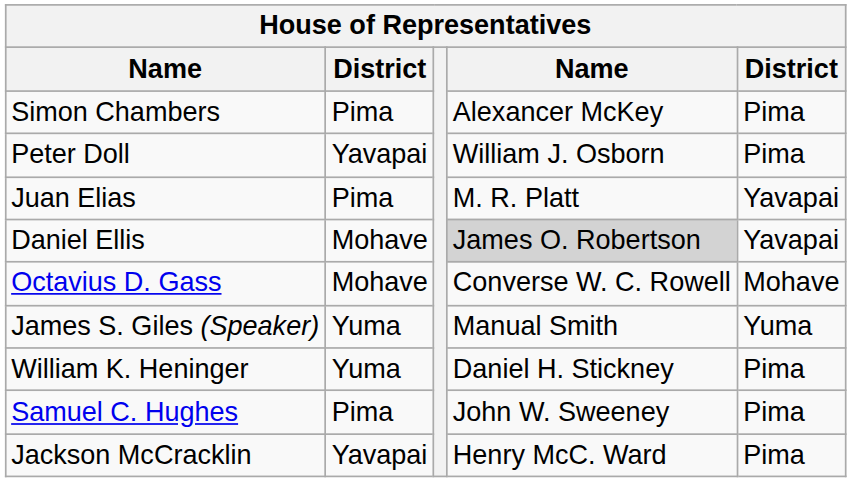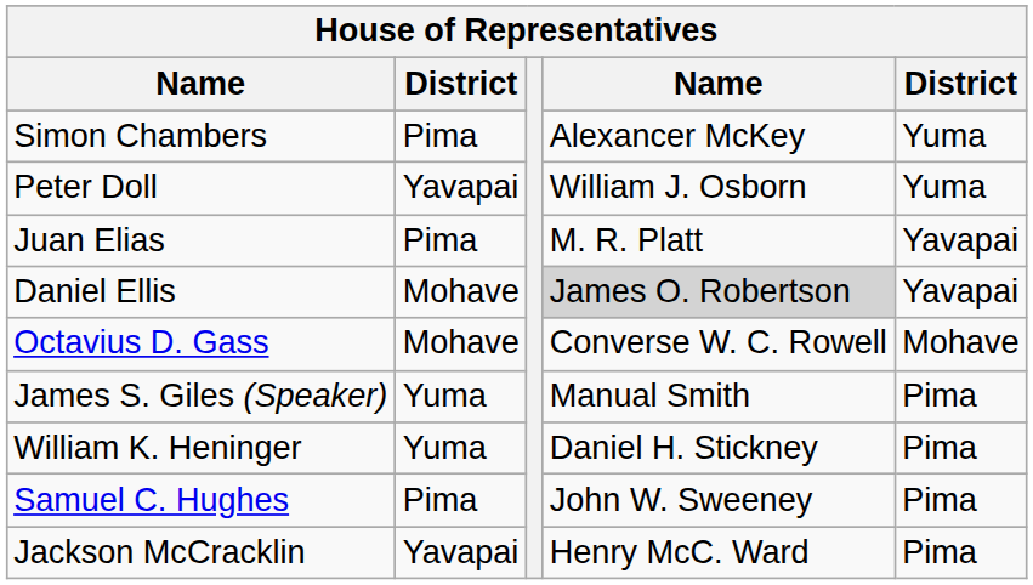Simon Chambers | column 5: Pima -> Yuma
Peter Doll | column 5: Pima -> Yuma
James S. Giles (Speaker) | column 5: Yuma -> Pima
